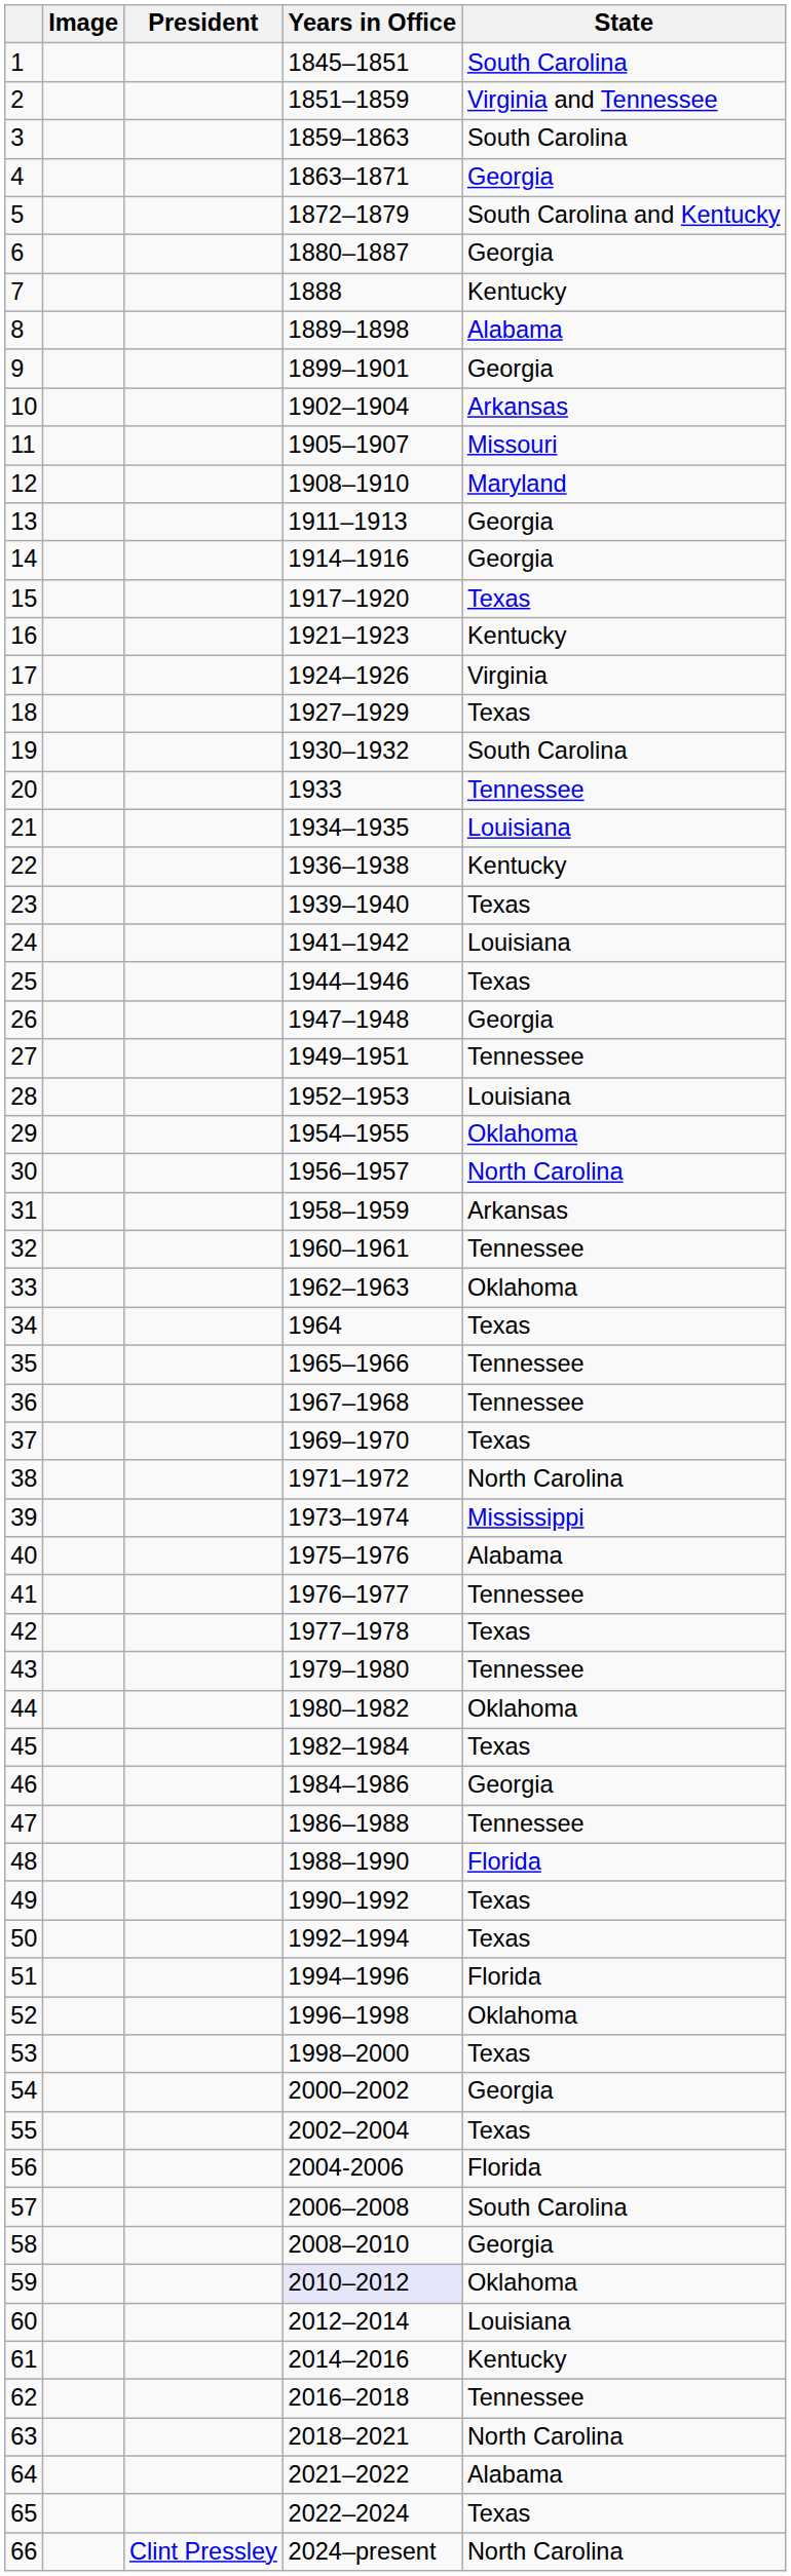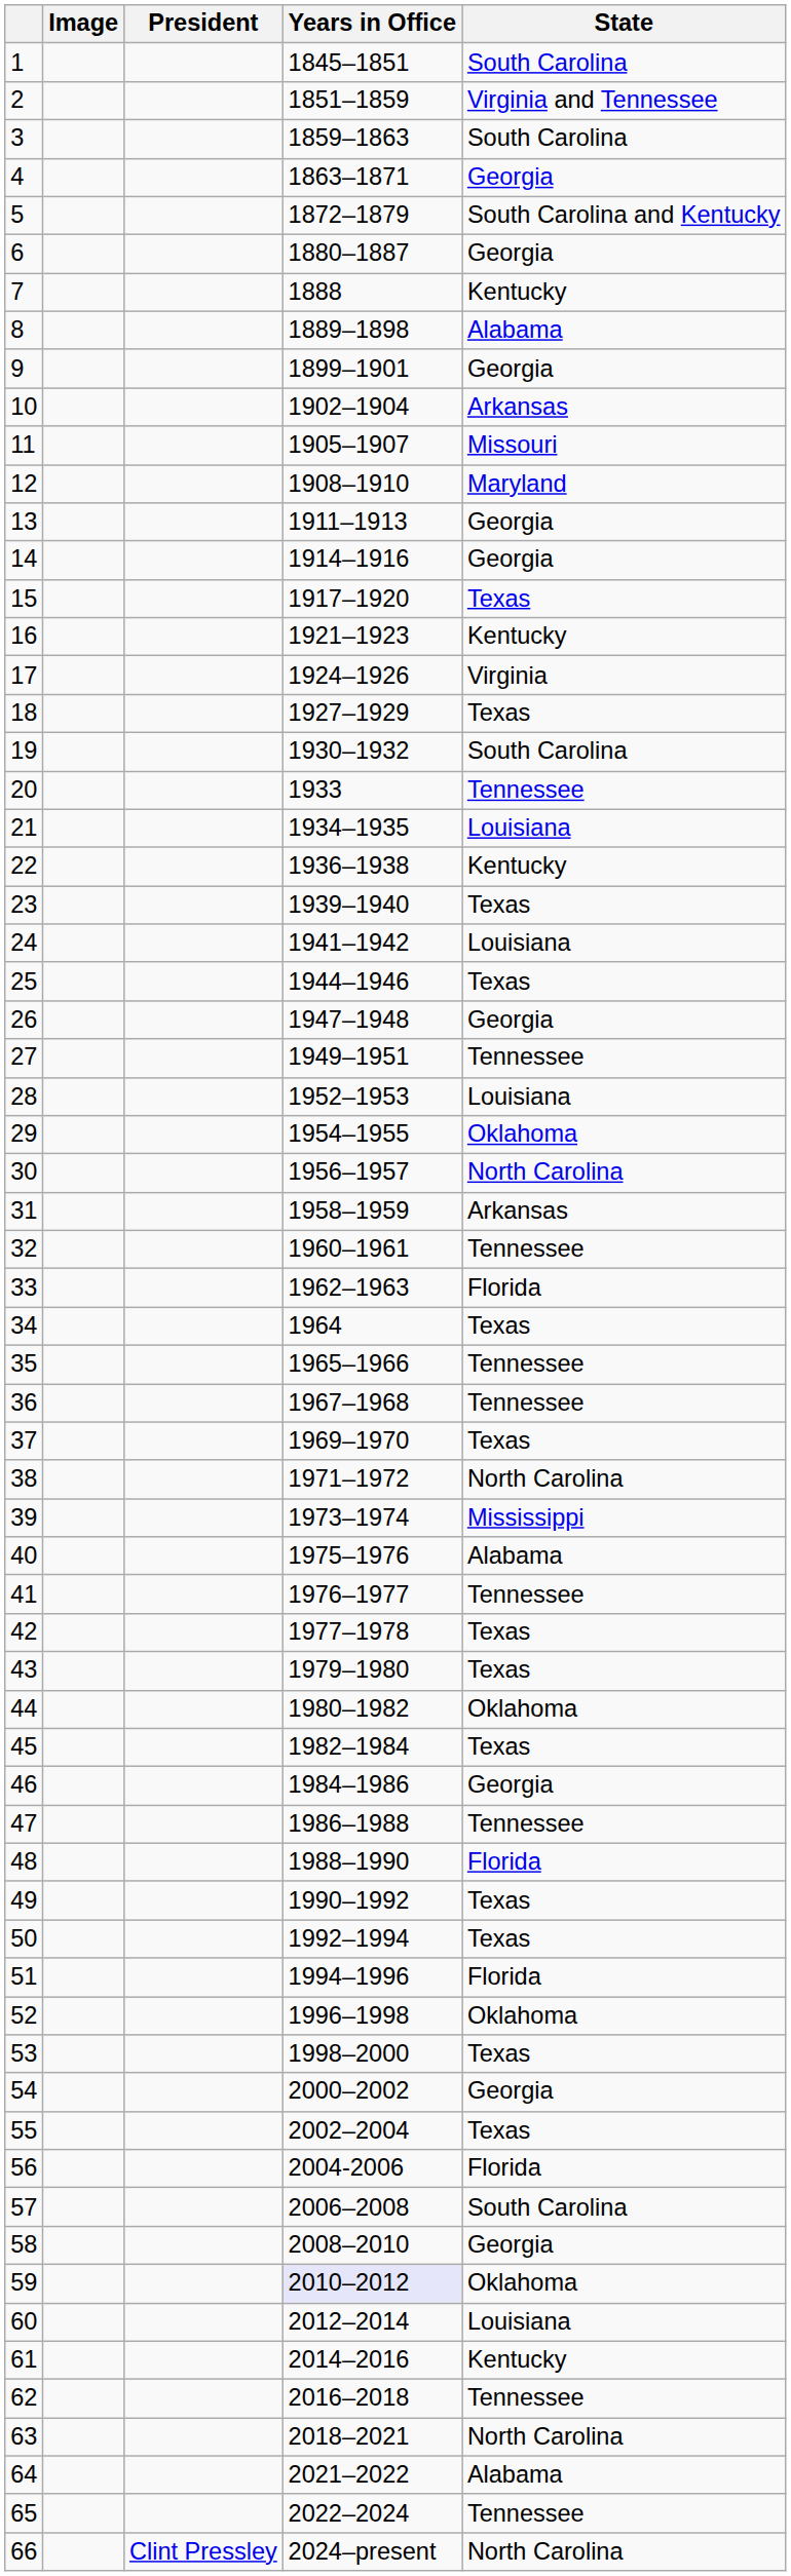33 | State: Oklahoma -> Florida
43 | State: Tennessee -> Texas
65 | State: Texas -> Tennessee
